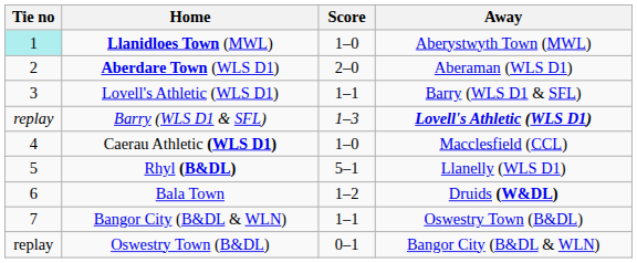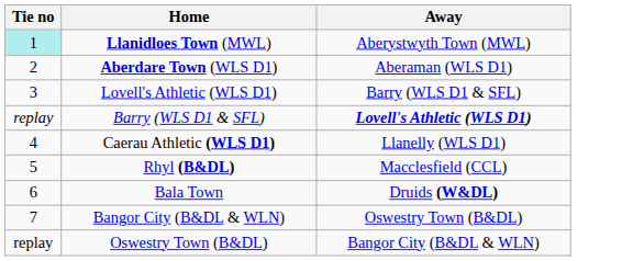- column: Score | 1–0 | 2–0 | 1–1 | 1–3 | 1–0 | 5–1 | 1–2 | 1–1 | 0–1
Caerau Athletic (WLS D1) | Away: Macclesfield (CCL) -> Llanelly (WLS D1)
Rhyl (B&DL) | Away: Llanelly (WLS D1) -> Macclesfield (CCL)
